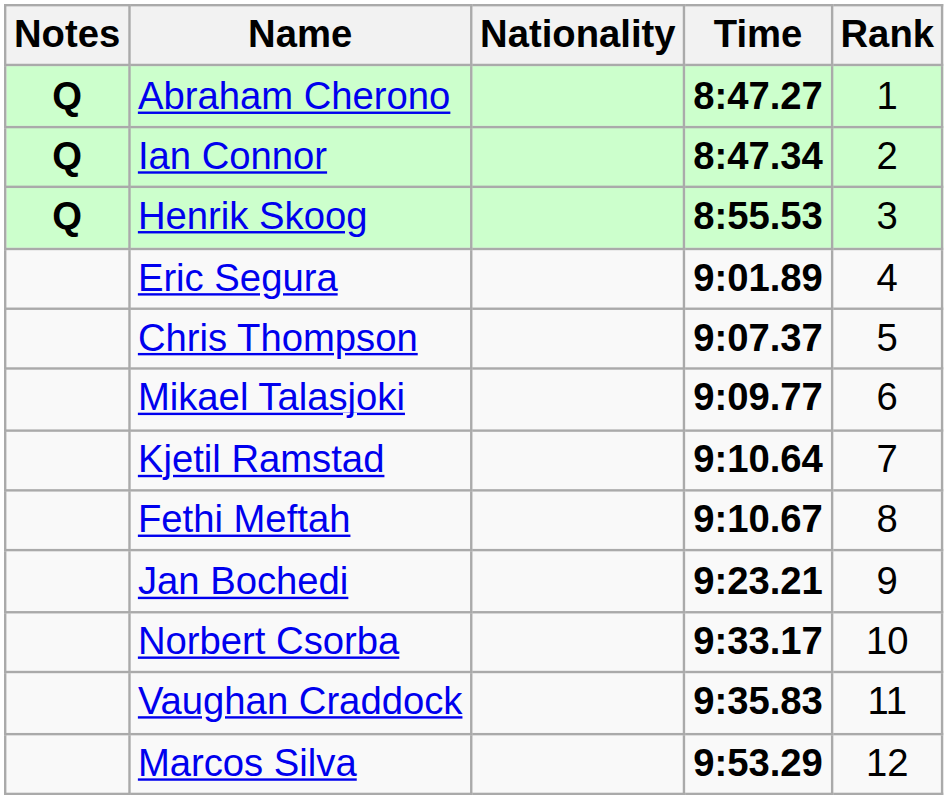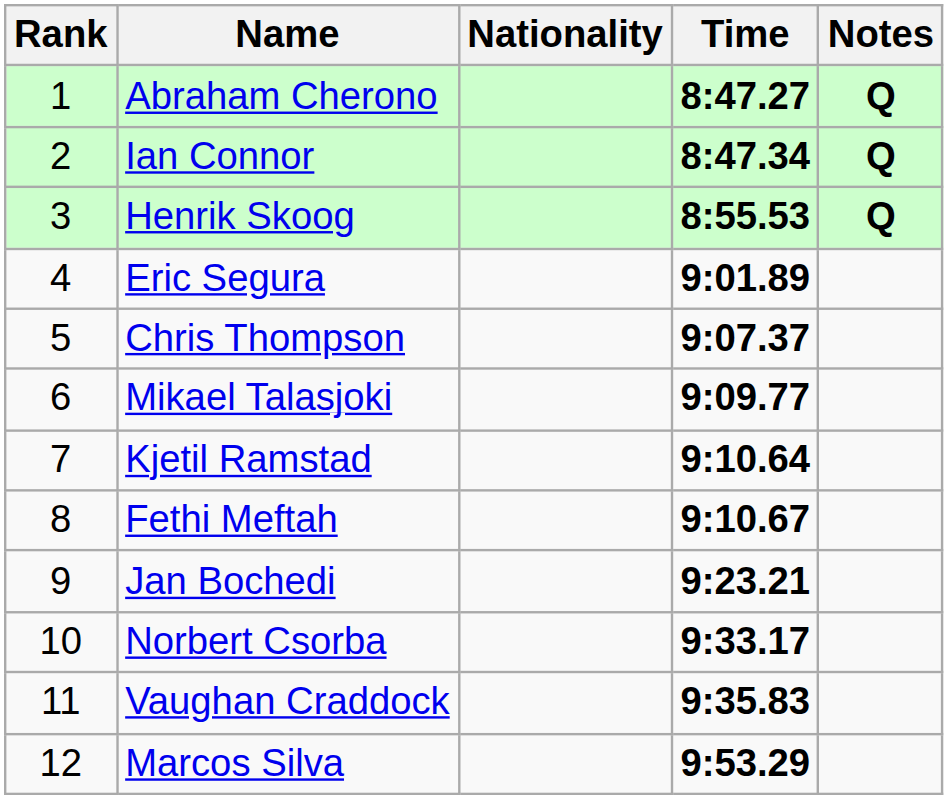columns swapped: Rank <-> Notes
